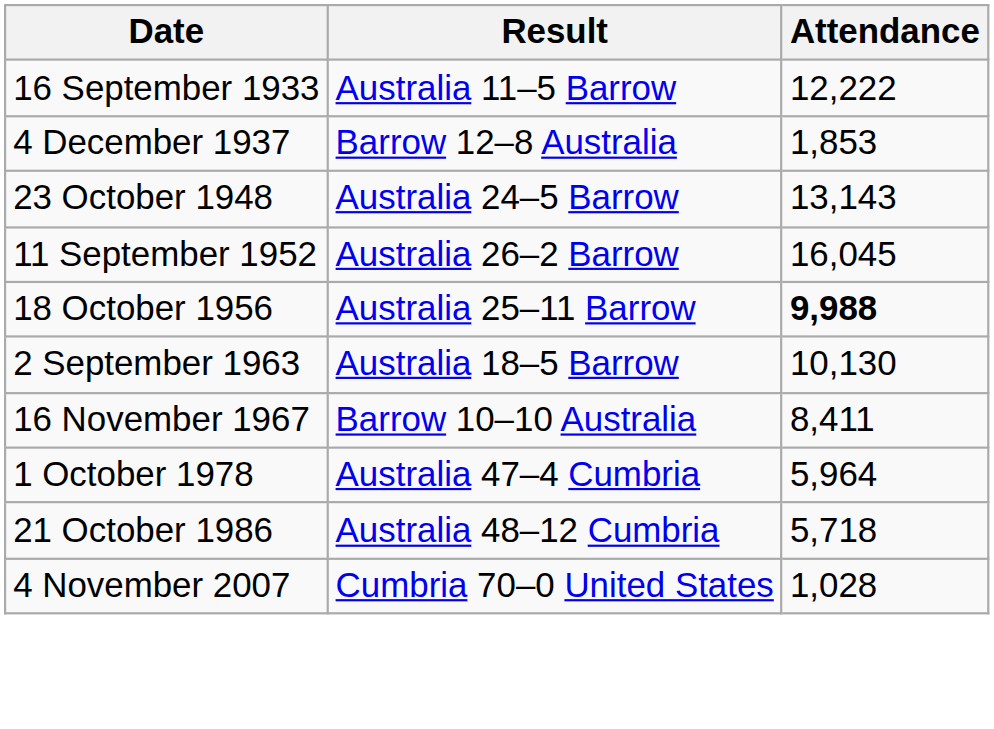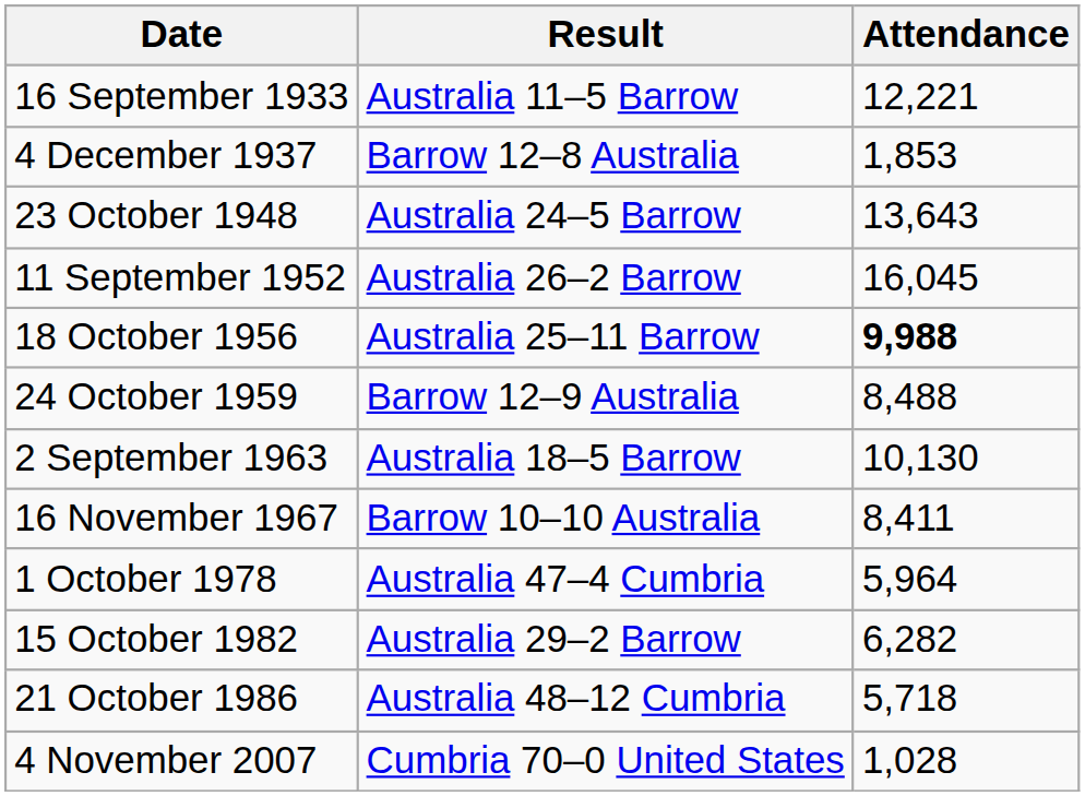16 September 1933 | Attendance: 12,222 -> 12,221
23 October 1948 | Attendance: 13,143 -> 13,643
+ row: 24 October 1959 | Barrow 12–9 Australia | 8,488
+ row: 15 October 1982 | Australia 29–2 Barrow | 6,282
